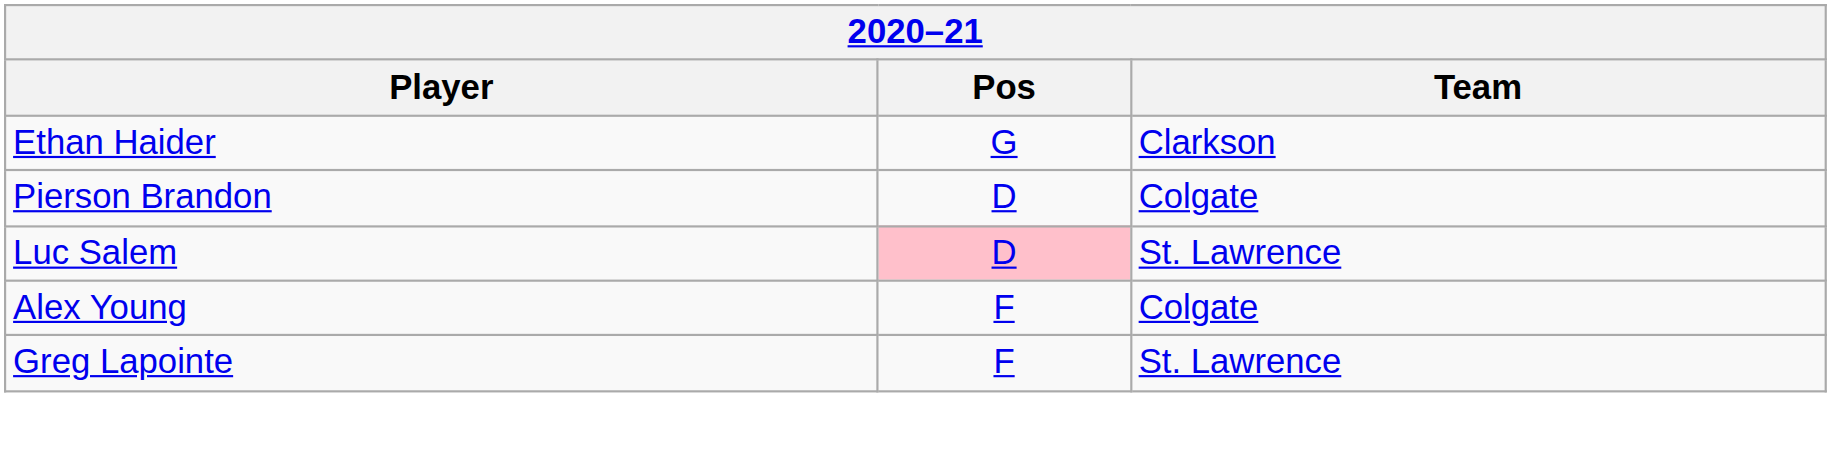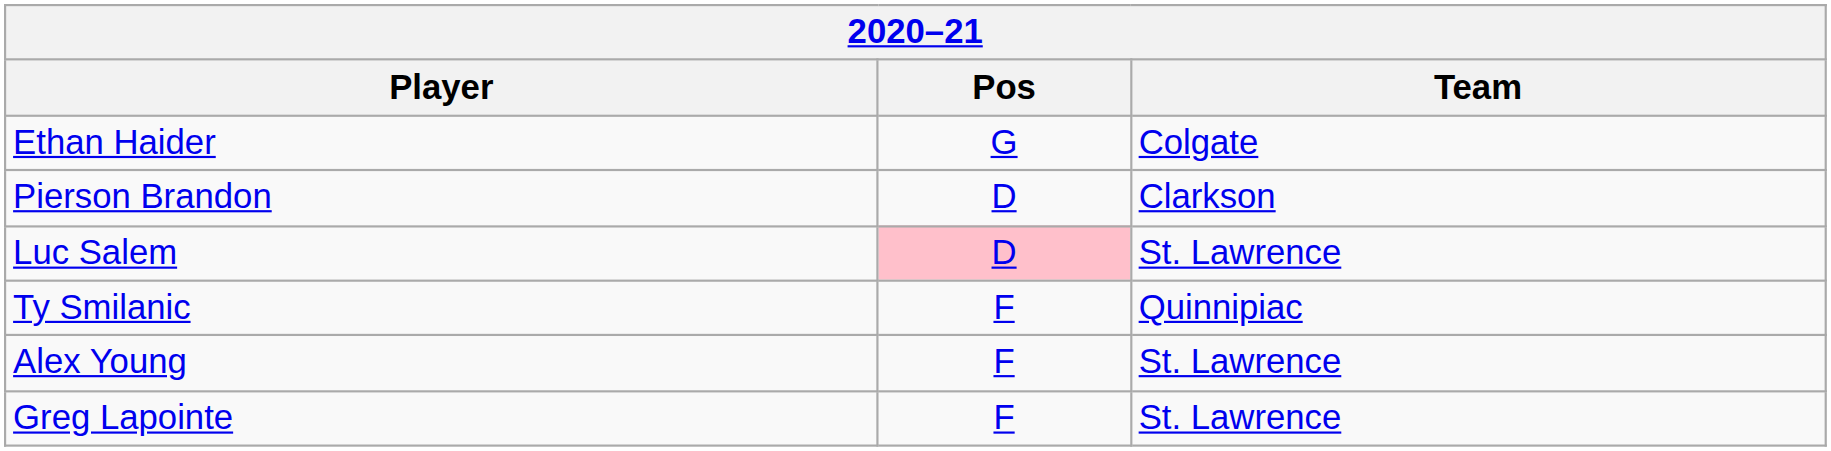Ethan Haider | Team: Clarkson -> Colgate
Pierson Brandon | Team: Colgate -> Clarkson
+ row: Ty Smilanic | F | Quinnipiac
Alex Young | Team: Colgate -> St. Lawrence
